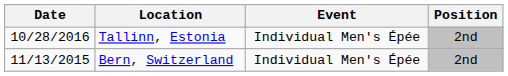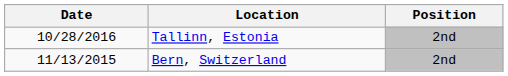- column: Event | Individual Men's Épée | Individual Men's Épée
